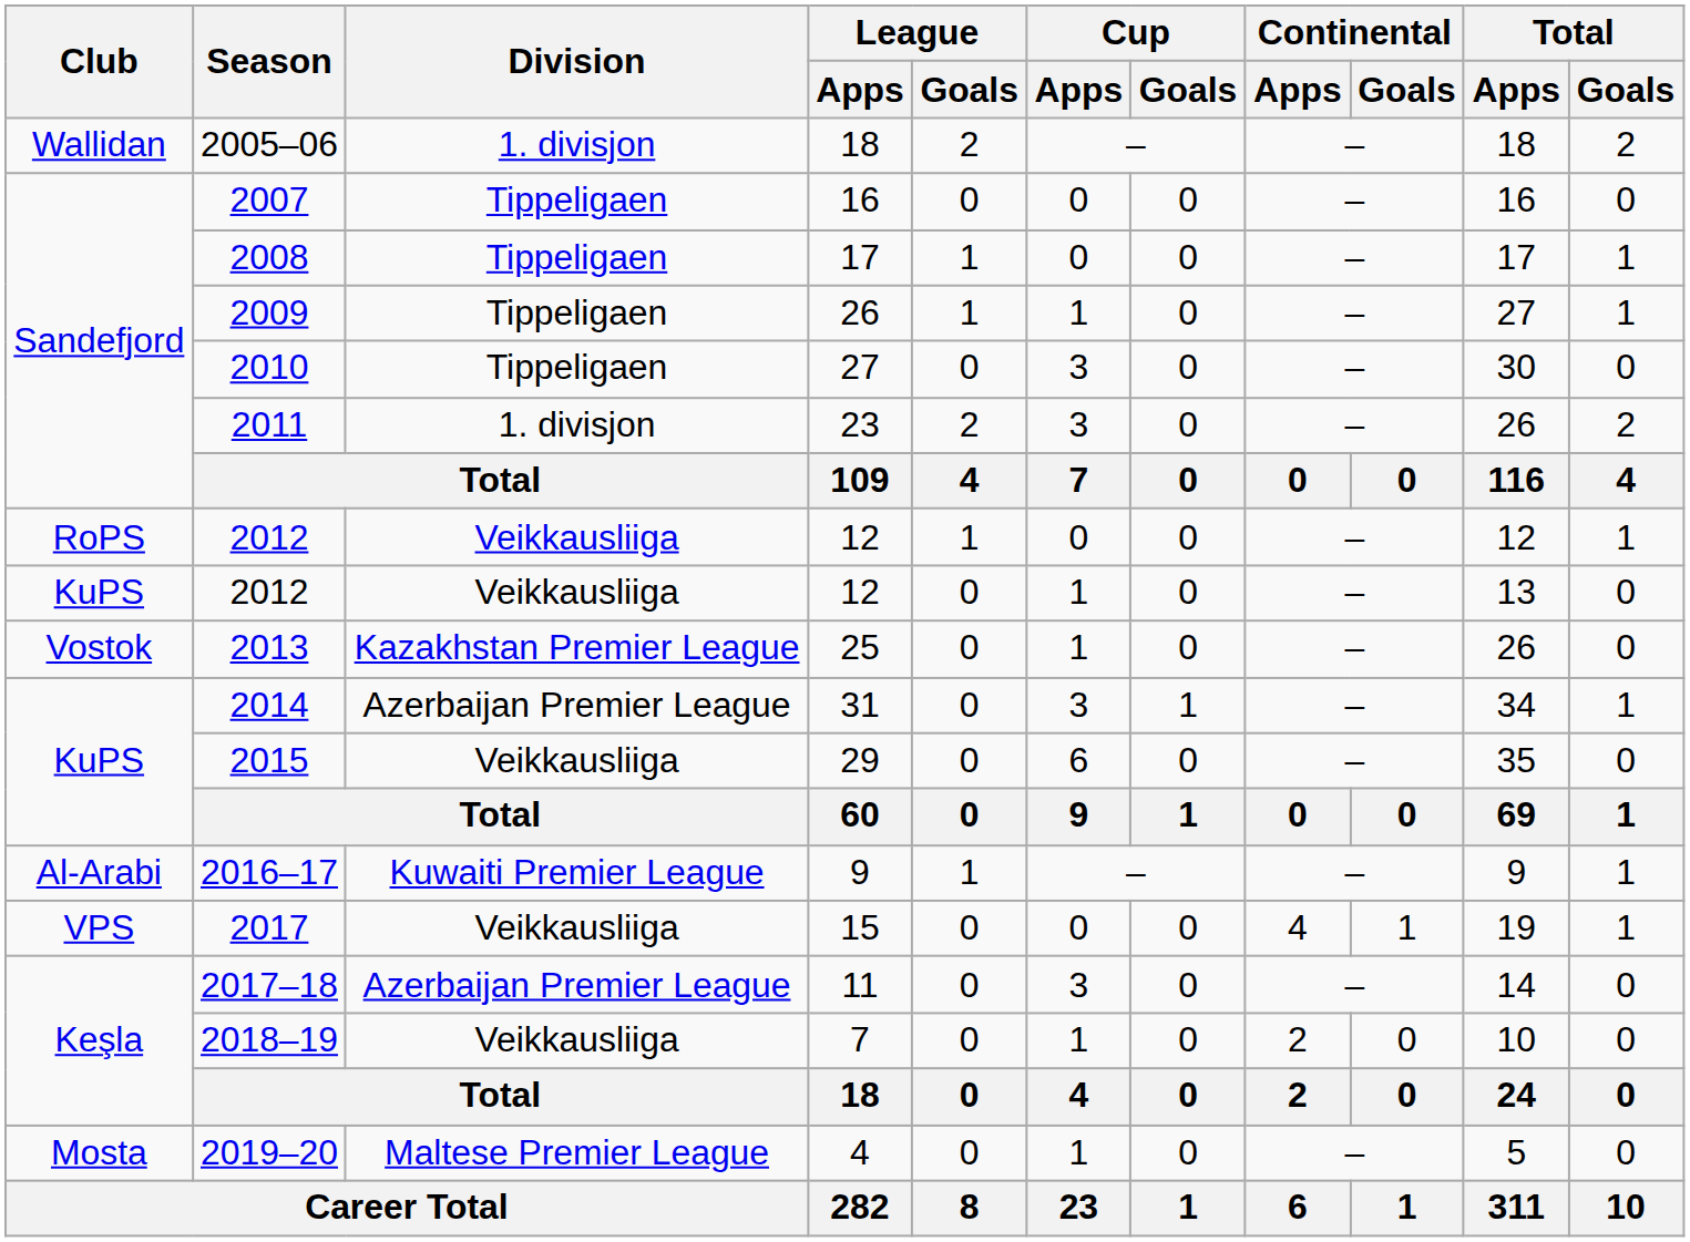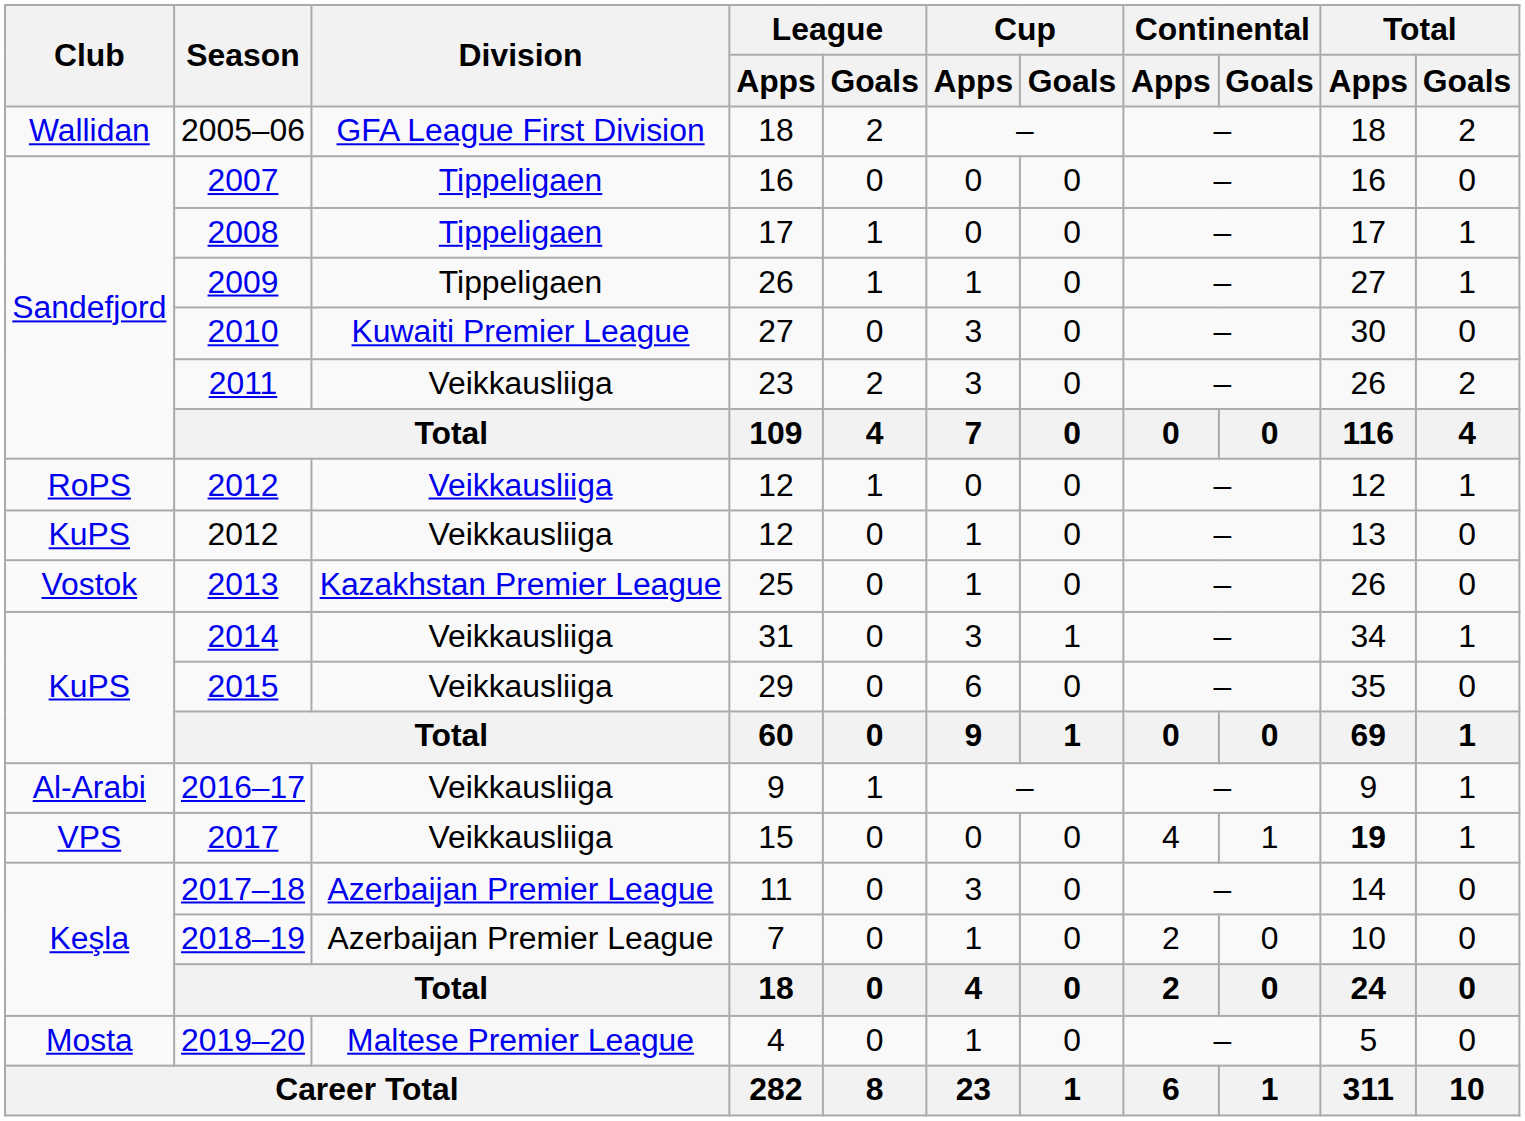2005–06 | Division: 1. divisjon -> GFA League First Division
2010 | Division: Tippeligaen -> Kuwaiti Premier League
2011 | Division: 1. divisjon -> Veikkausliiga
2014 | Division: Azerbaijan Premier League -> Veikkausliiga
2016–17 | Division: Kuwaiti Premier League -> Veikkausliiga
2017 | Total / Apps: normal -> bold
2018–19 | Division: Veikkausliiga -> Azerbaijan Premier League
